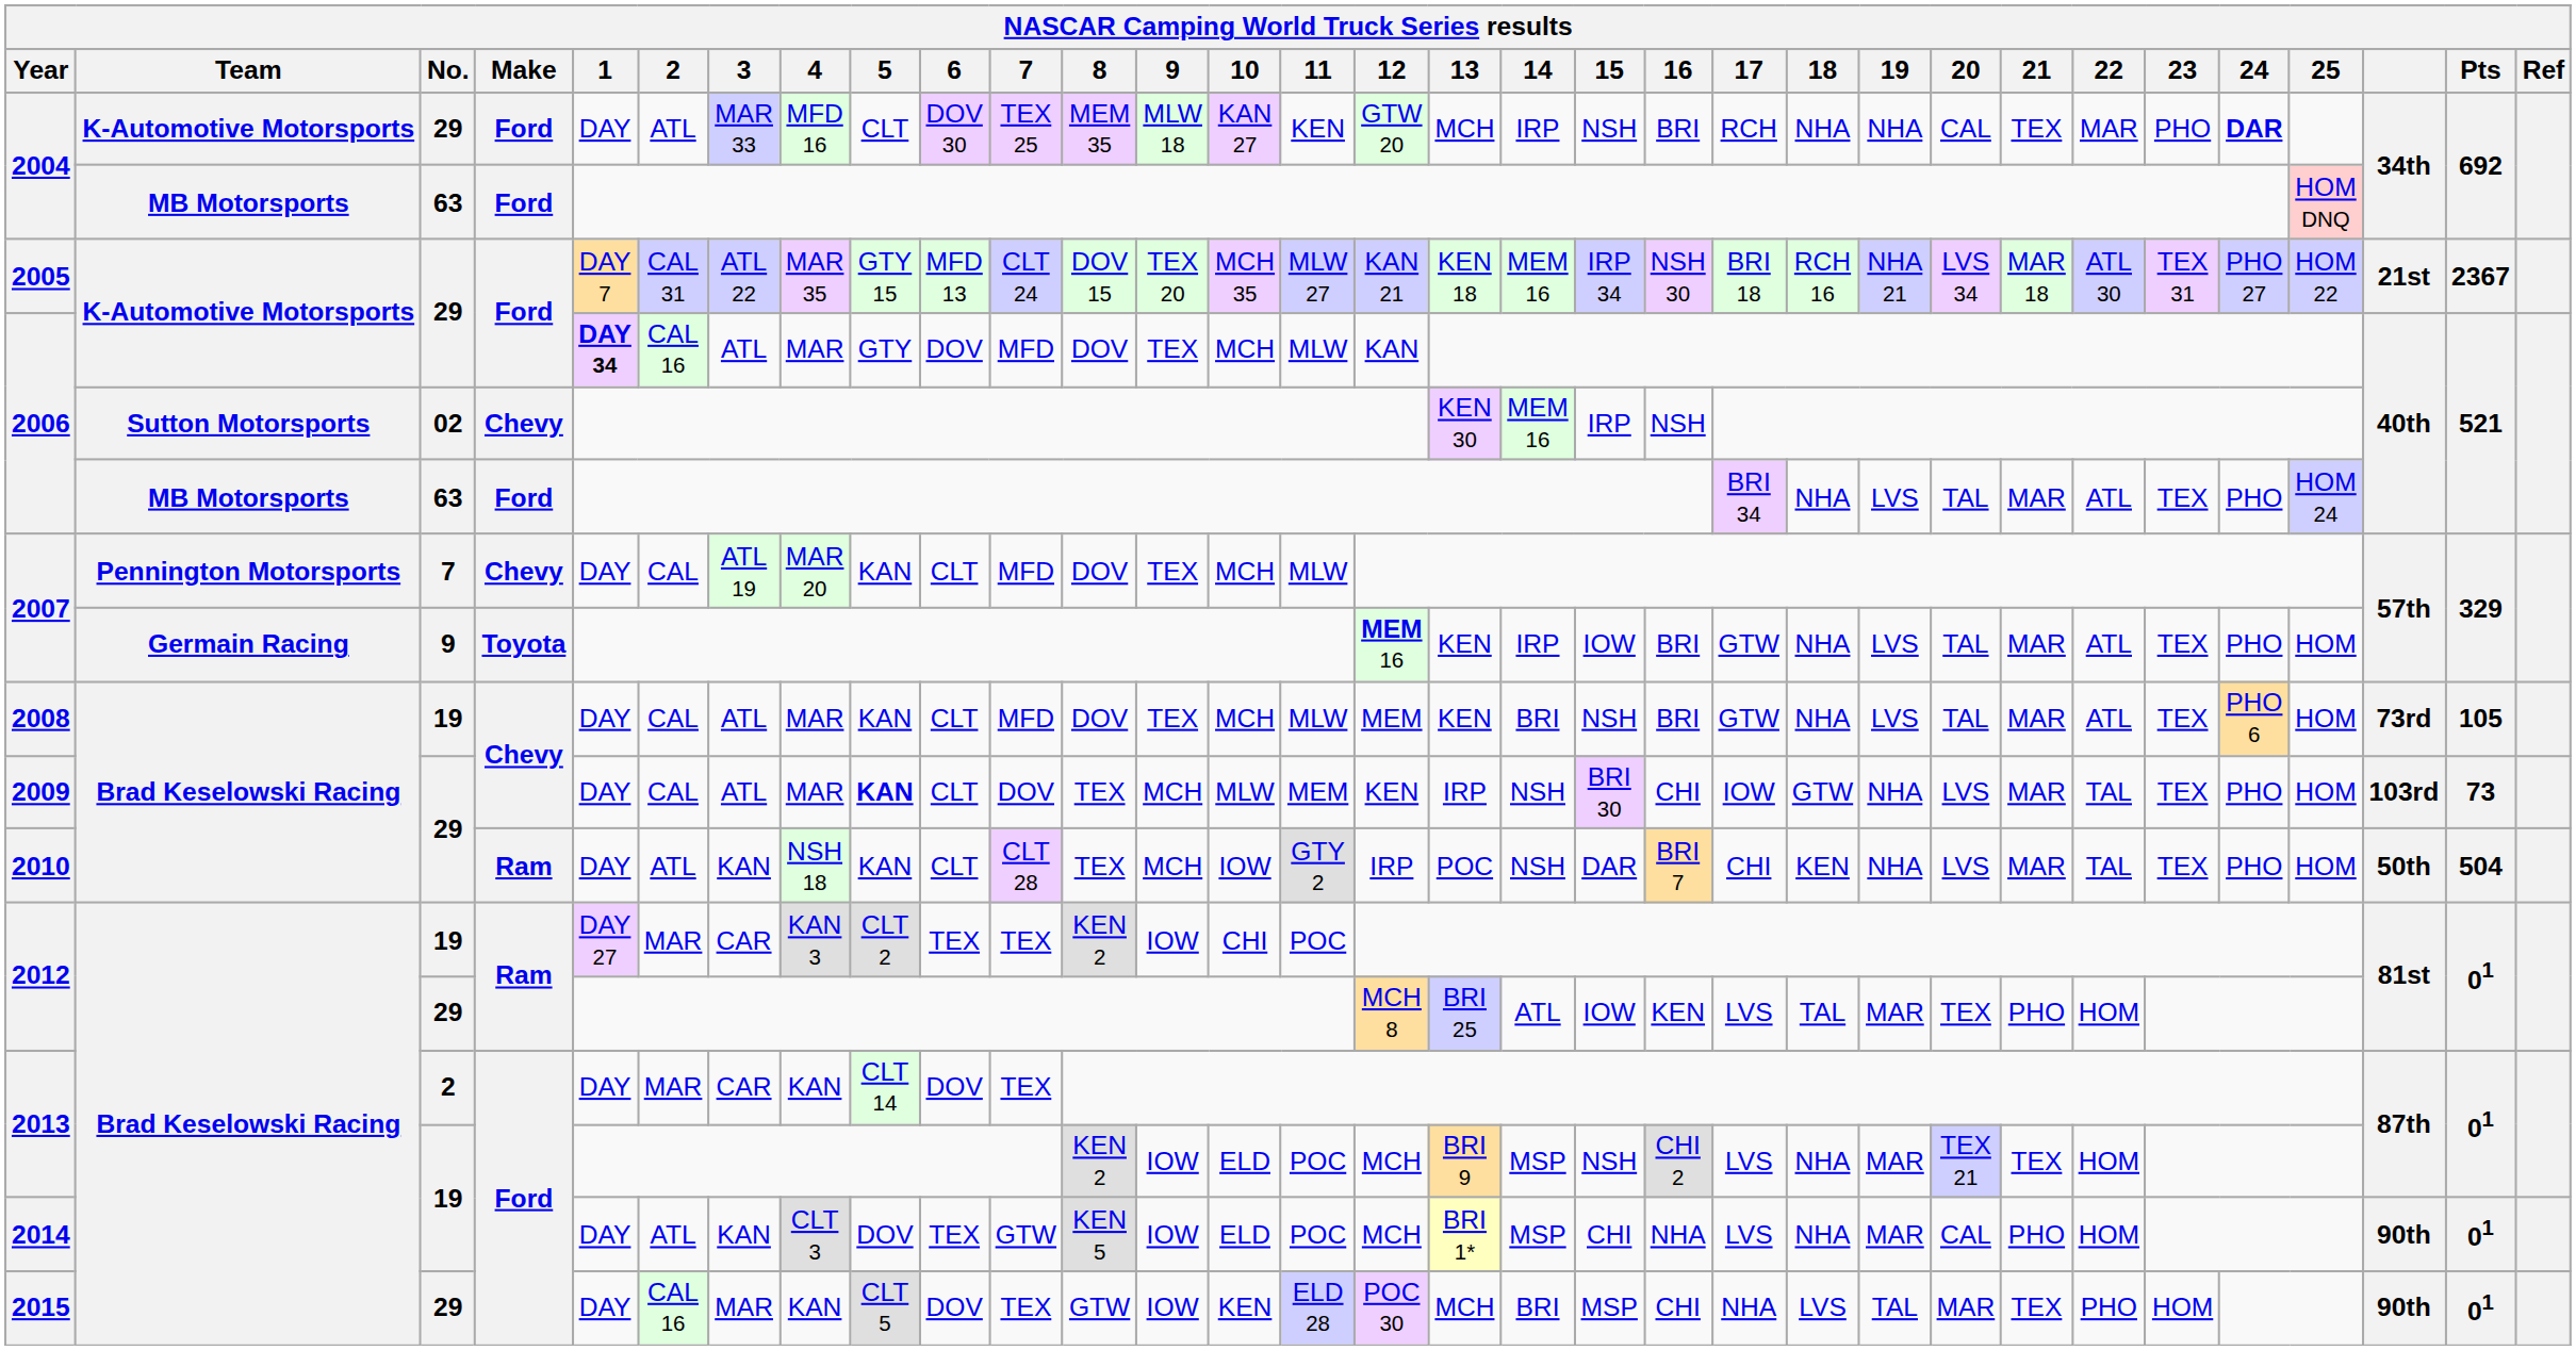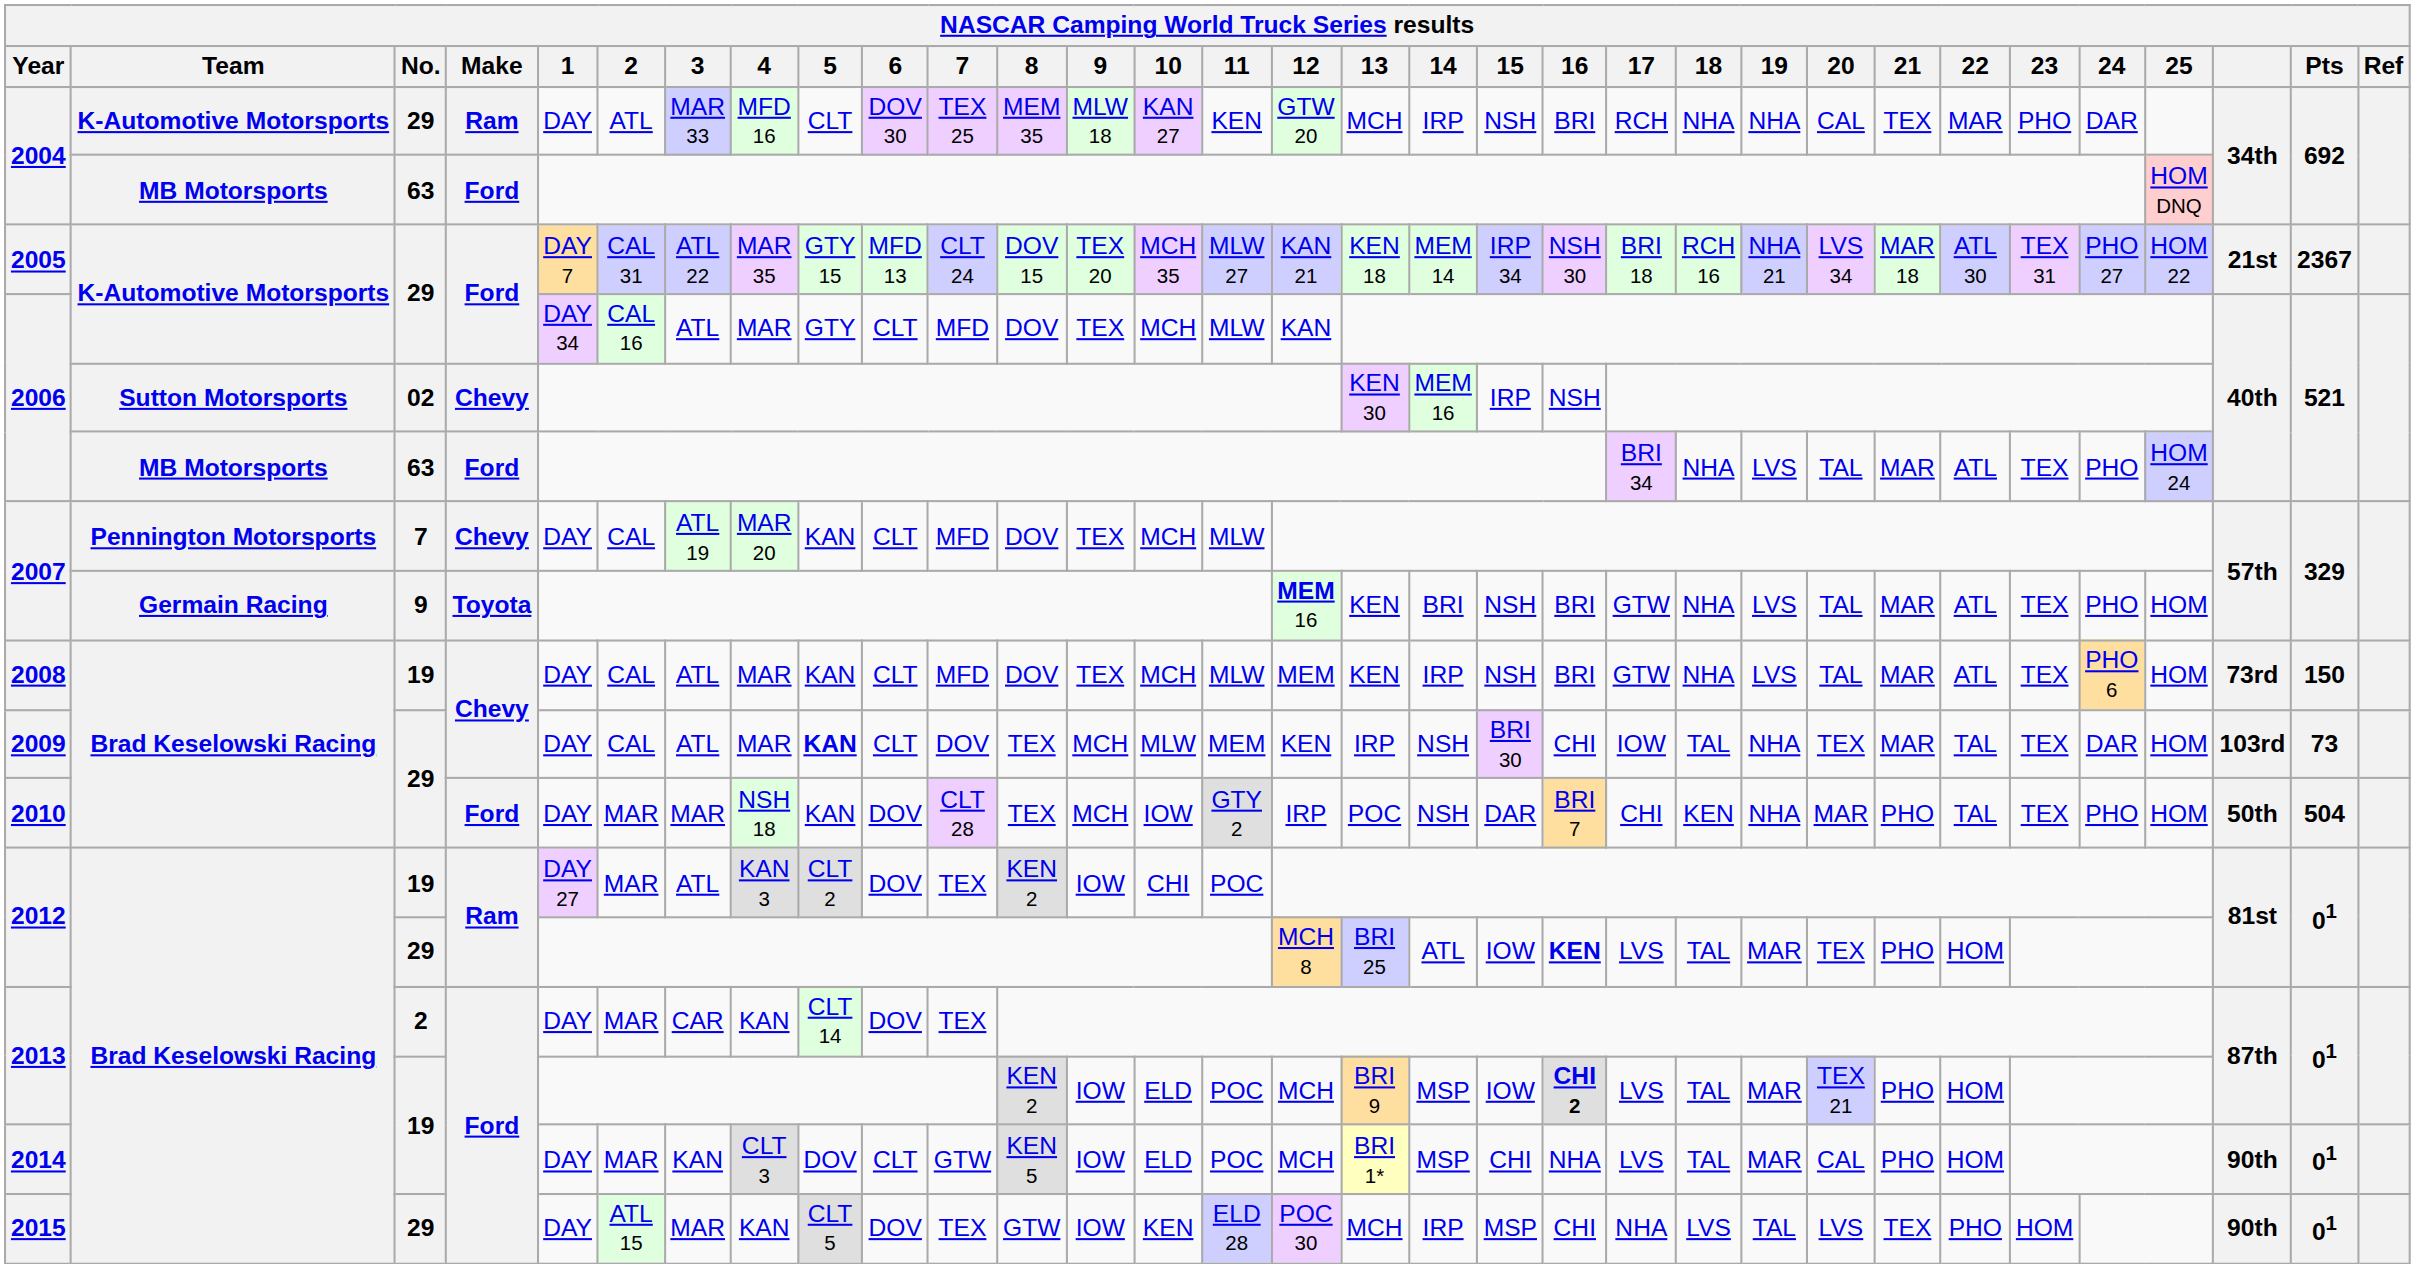2004 / 29 | Make: Ford -> Ram
2004 / 29 | 24: bold -> normal
2005 | 14: MEM 16 -> MEM 14
2006 / 29 | 1: bold -> normal
2006 / 29 | 6: DOV -> CLT
2007 / 9 | 14: IRP -> BRI
2007 / 9 | 15: IOW -> NSH
2008 | 14: BRI -> IRP
2008 | Pts: 105 -> 150
2009 | 18: GTW -> TAL
2009 | 20: LVS -> TEX
2009 | 24: PHO -> DAR
2010 | Make: Ram -> Ford
2010 | 2: ATL -> MAR
2010 | 3: KAN -> MAR
2010 | 6: CLT -> DOV
2010 | 20: LVS -> MAR
2010 | 21: MAR -> PHO
2012 / 19 | 3: CAR -> ATL
2012 / 19 | 6: TEX -> DOV
2012 / 29 | 16: normal -> bold
2013 / 19 | 15: NSH -> IOW
2013 / 19 | 16: normal -> bold
2013 / 19 | 18: NHA -> TAL
2013 / 19 | 21: TEX -> PHO
2014 | 2: ATL -> MAR
2014 | 6: TEX -> CLT
2014 | 18: NHA -> TAL
2015 | 2: CAL 16 -> ATL 15
2015 | 14: BRI -> IRP
2015 | 20: MAR -> LVS
